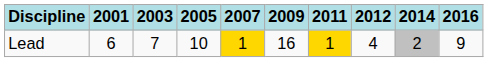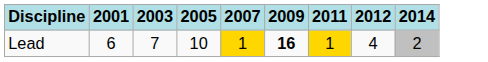- column: 2016 | 9
Lead | 2009: normal -> bold
